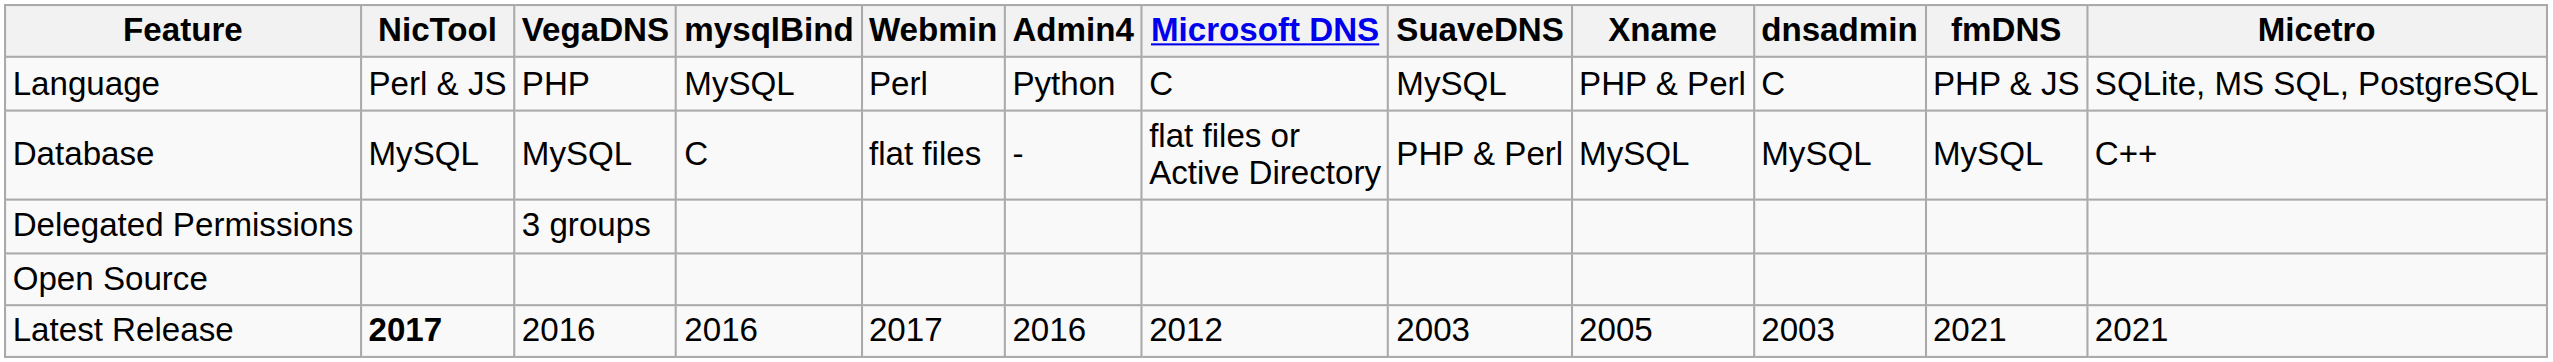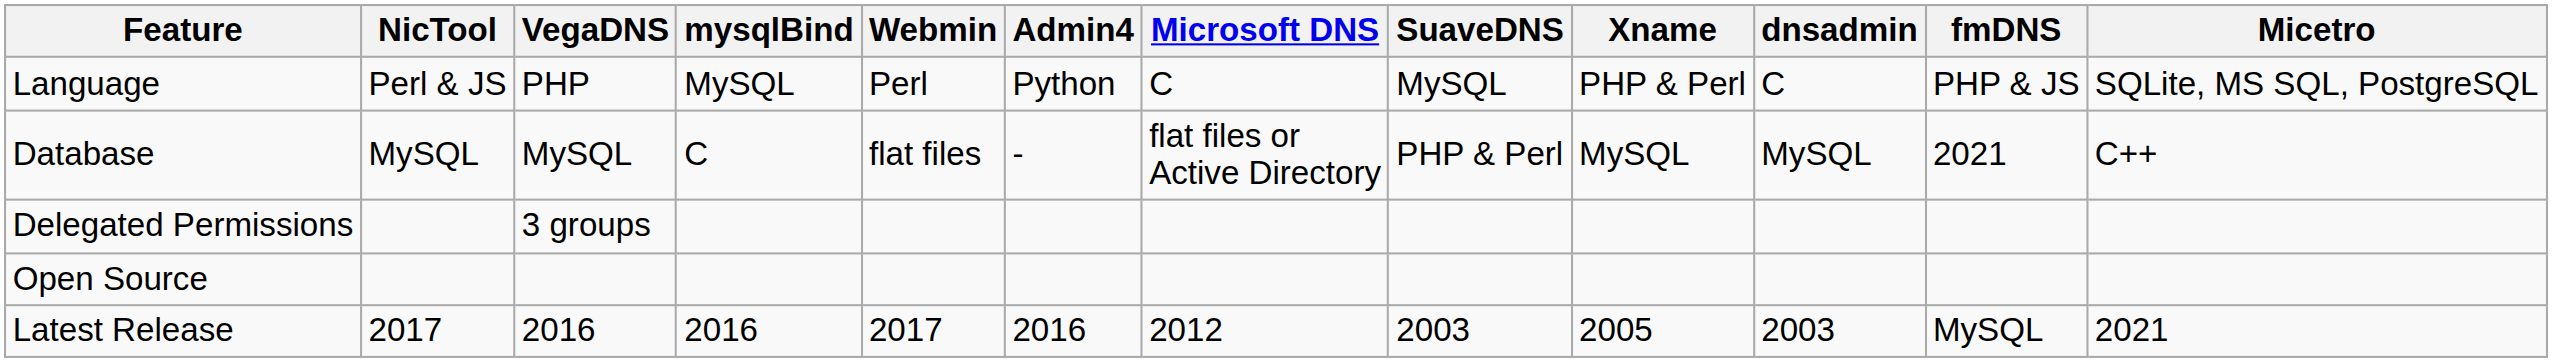Database | fmDNS: MySQL -> 2021
Latest Release | NicTool: bold -> normal
Latest Release | fmDNS: 2021 -> MySQL
